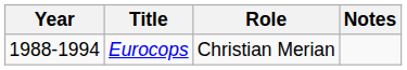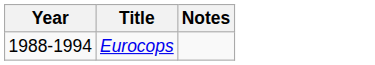- column: Role | Christian Merian
